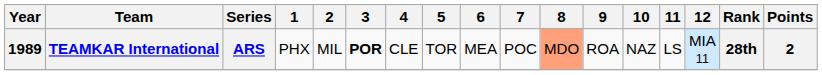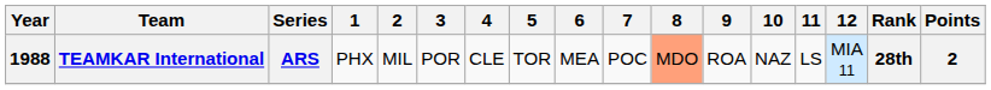TEAMKAR International | Year: 1989 -> 1988
TEAMKAR International | 3: bold -> normal
